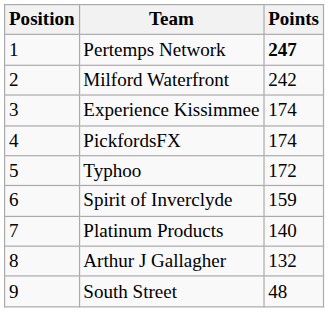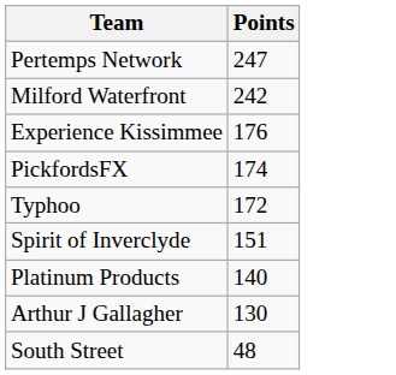- column: Position | 1 | 2 | 3 | 4 | 5 | 6 | 7 | 8 | 9
Pertemps Network | Points: bold -> normal
Experience Kissimmee | Points: 174 -> 176
Spirit of Inverclyde | Points: 159 -> 151
Arthur J Gallagher | Points: 132 -> 130
